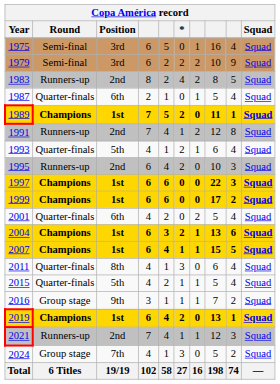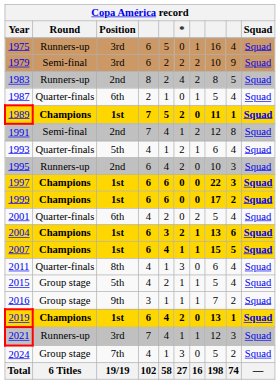1975 | Round: Semi-final -> Runners-up
1991 | Round: Runners-up -> Semi-final
2015 | Round: Quarter-finals -> Group stage
2021 | Position: 2nd -> 3rd
